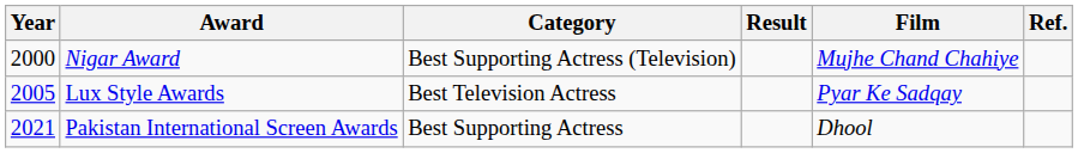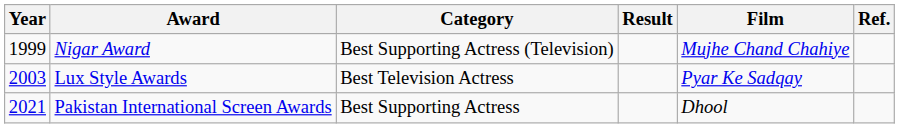Nigar Award | Year: 2000 -> 1999
Lux Style Awards | Year: 2005 -> 2003
